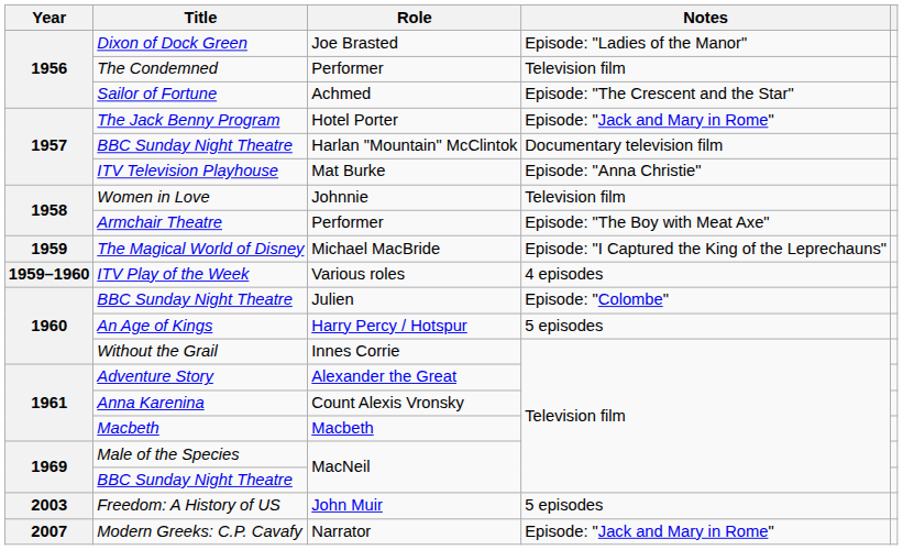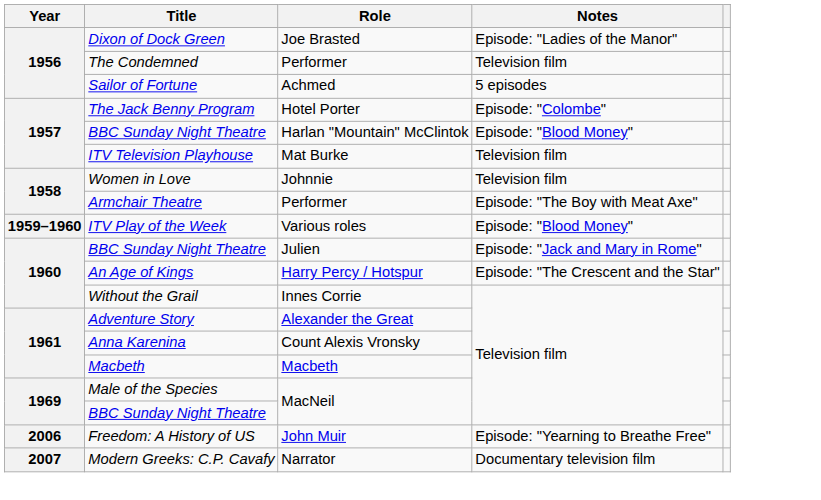Sailor of Fortune | Notes: Episode: "The Crescent and the Star" -> 5 episodes
The Jack Benny Program | Notes: Episode: "Jack and Mary in Rome" -> Episode: "Colombe"
BBC Sunday Night Theatre / Harlan "Mountain" McClintok | Notes: Documentary television film -> Episode: "Blood Money"
ITV Television Playhouse | Notes: Episode: "Anna Christie" -> Television film
- row: 1959 | The Magical World of Disney | Michael MacBride | Episode: "I Captured the King of the Leprechauns"
ITV Play of the Week | Notes: 4 episodes -> Episode: "Blood Money"
BBC Sunday Night Theatre / Julien | Notes: Episode: "Colombe" -> Episode: "Jack and Mary in Rome"
An Age of Kings | Notes: 5 episodes -> Episode: "The Crescent and the Star"
Freedom: A History of US | Year: 2003 -> 2006
Freedom: A History of US | Notes: 5 episodes -> Episode: "Yearning to Breathe Free"
Modern Greeks: C.P. Cavafy | Notes: Episode: "Jack and Mary in Rome" -> Documentary television film
